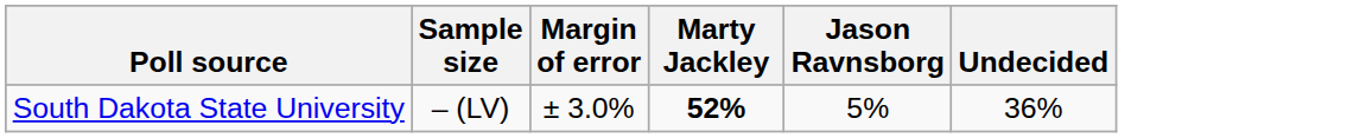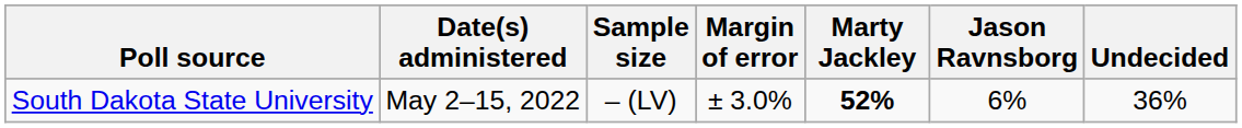+ column: Date(s) administered | May 2–15, 2022
South Dakota State University | Jason Ravnsborg: 5% -> 6%
